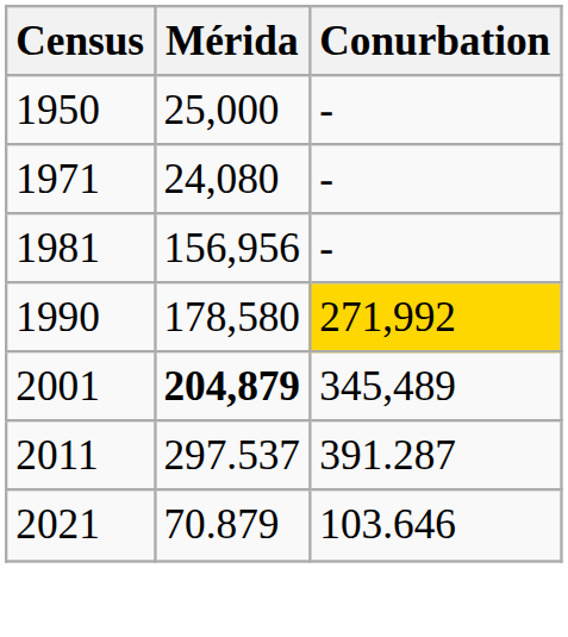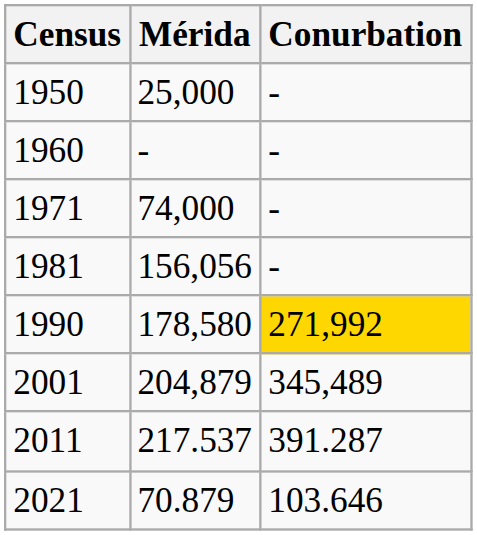+ row: 1960 | - | -
1971 | Mérida: 24,080 -> 74,000
1981 | Mérida: 156,956 -> 156,056
2001 | Mérida: bold -> normal
2011 | Mérida: 297.537 -> 217.537
